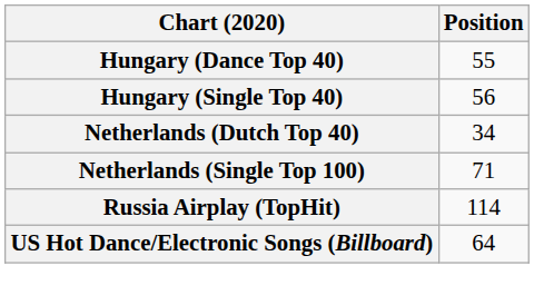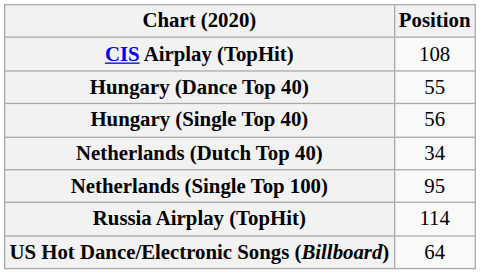+ row: CIS Airplay (TopHit) | 108
Netherlands (Single Top 100) | Position: 71 -> 95
